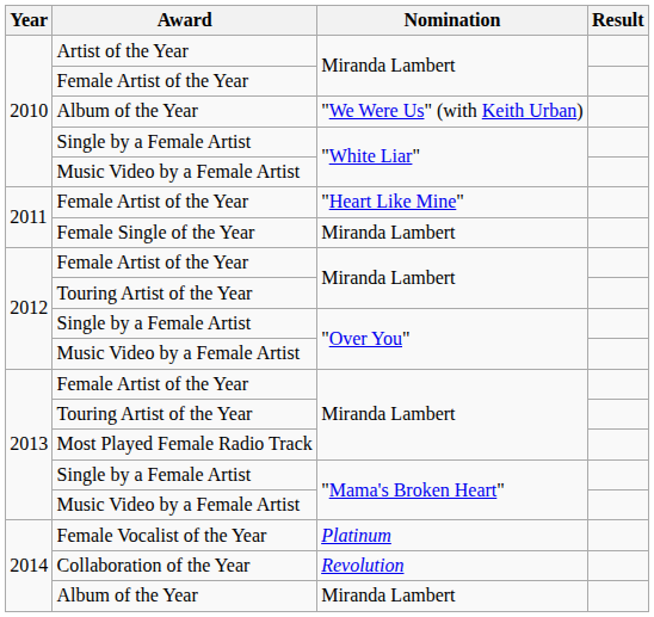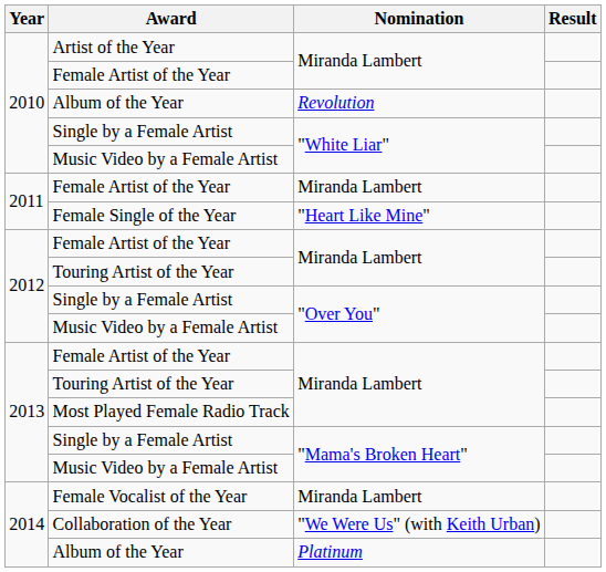2010 / Album of the Year | Nomination: "We Were Us" (with Keith Urban) -> Revolution
2011 / Female Artist of the Year | Nomination: "Heart Like Mine" -> Miranda Lambert
Female Single of the Year | Nomination: Miranda Lambert -> "Heart Like Mine"
Female Vocalist of the Year | Nomination: Platinum -> Miranda Lambert
Collaboration of the Year | Nomination: Revolution -> "We Were Us" (with Keith Urban)
2014 / Album of the Year | Nomination: Miranda Lambert -> Platinum
